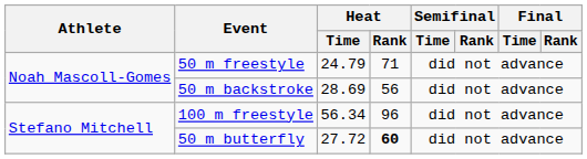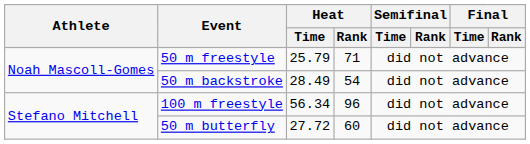50 m freestyle | Heat / Time: 24.79 -> 25.79
50 m backstroke | Heat / Time: 28.69 -> 28.49
50 m backstroke | Heat / Rank: 56 -> 54
50 m butterfly | Heat / Rank: bold -> normal
